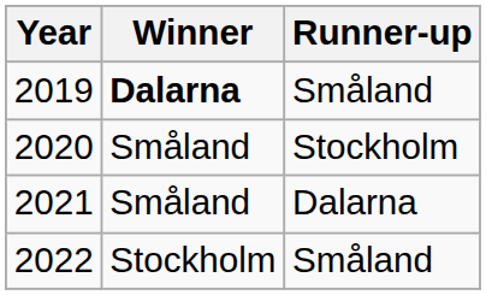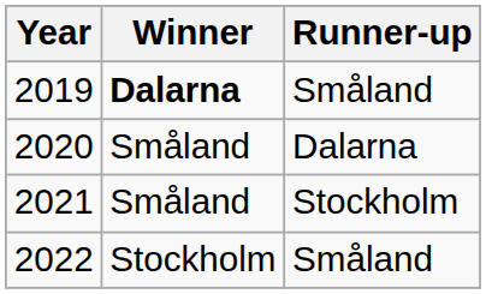2020 | Runner-up: Stockholm -> Dalarna
2021 | Runner-up: Dalarna -> Stockholm
